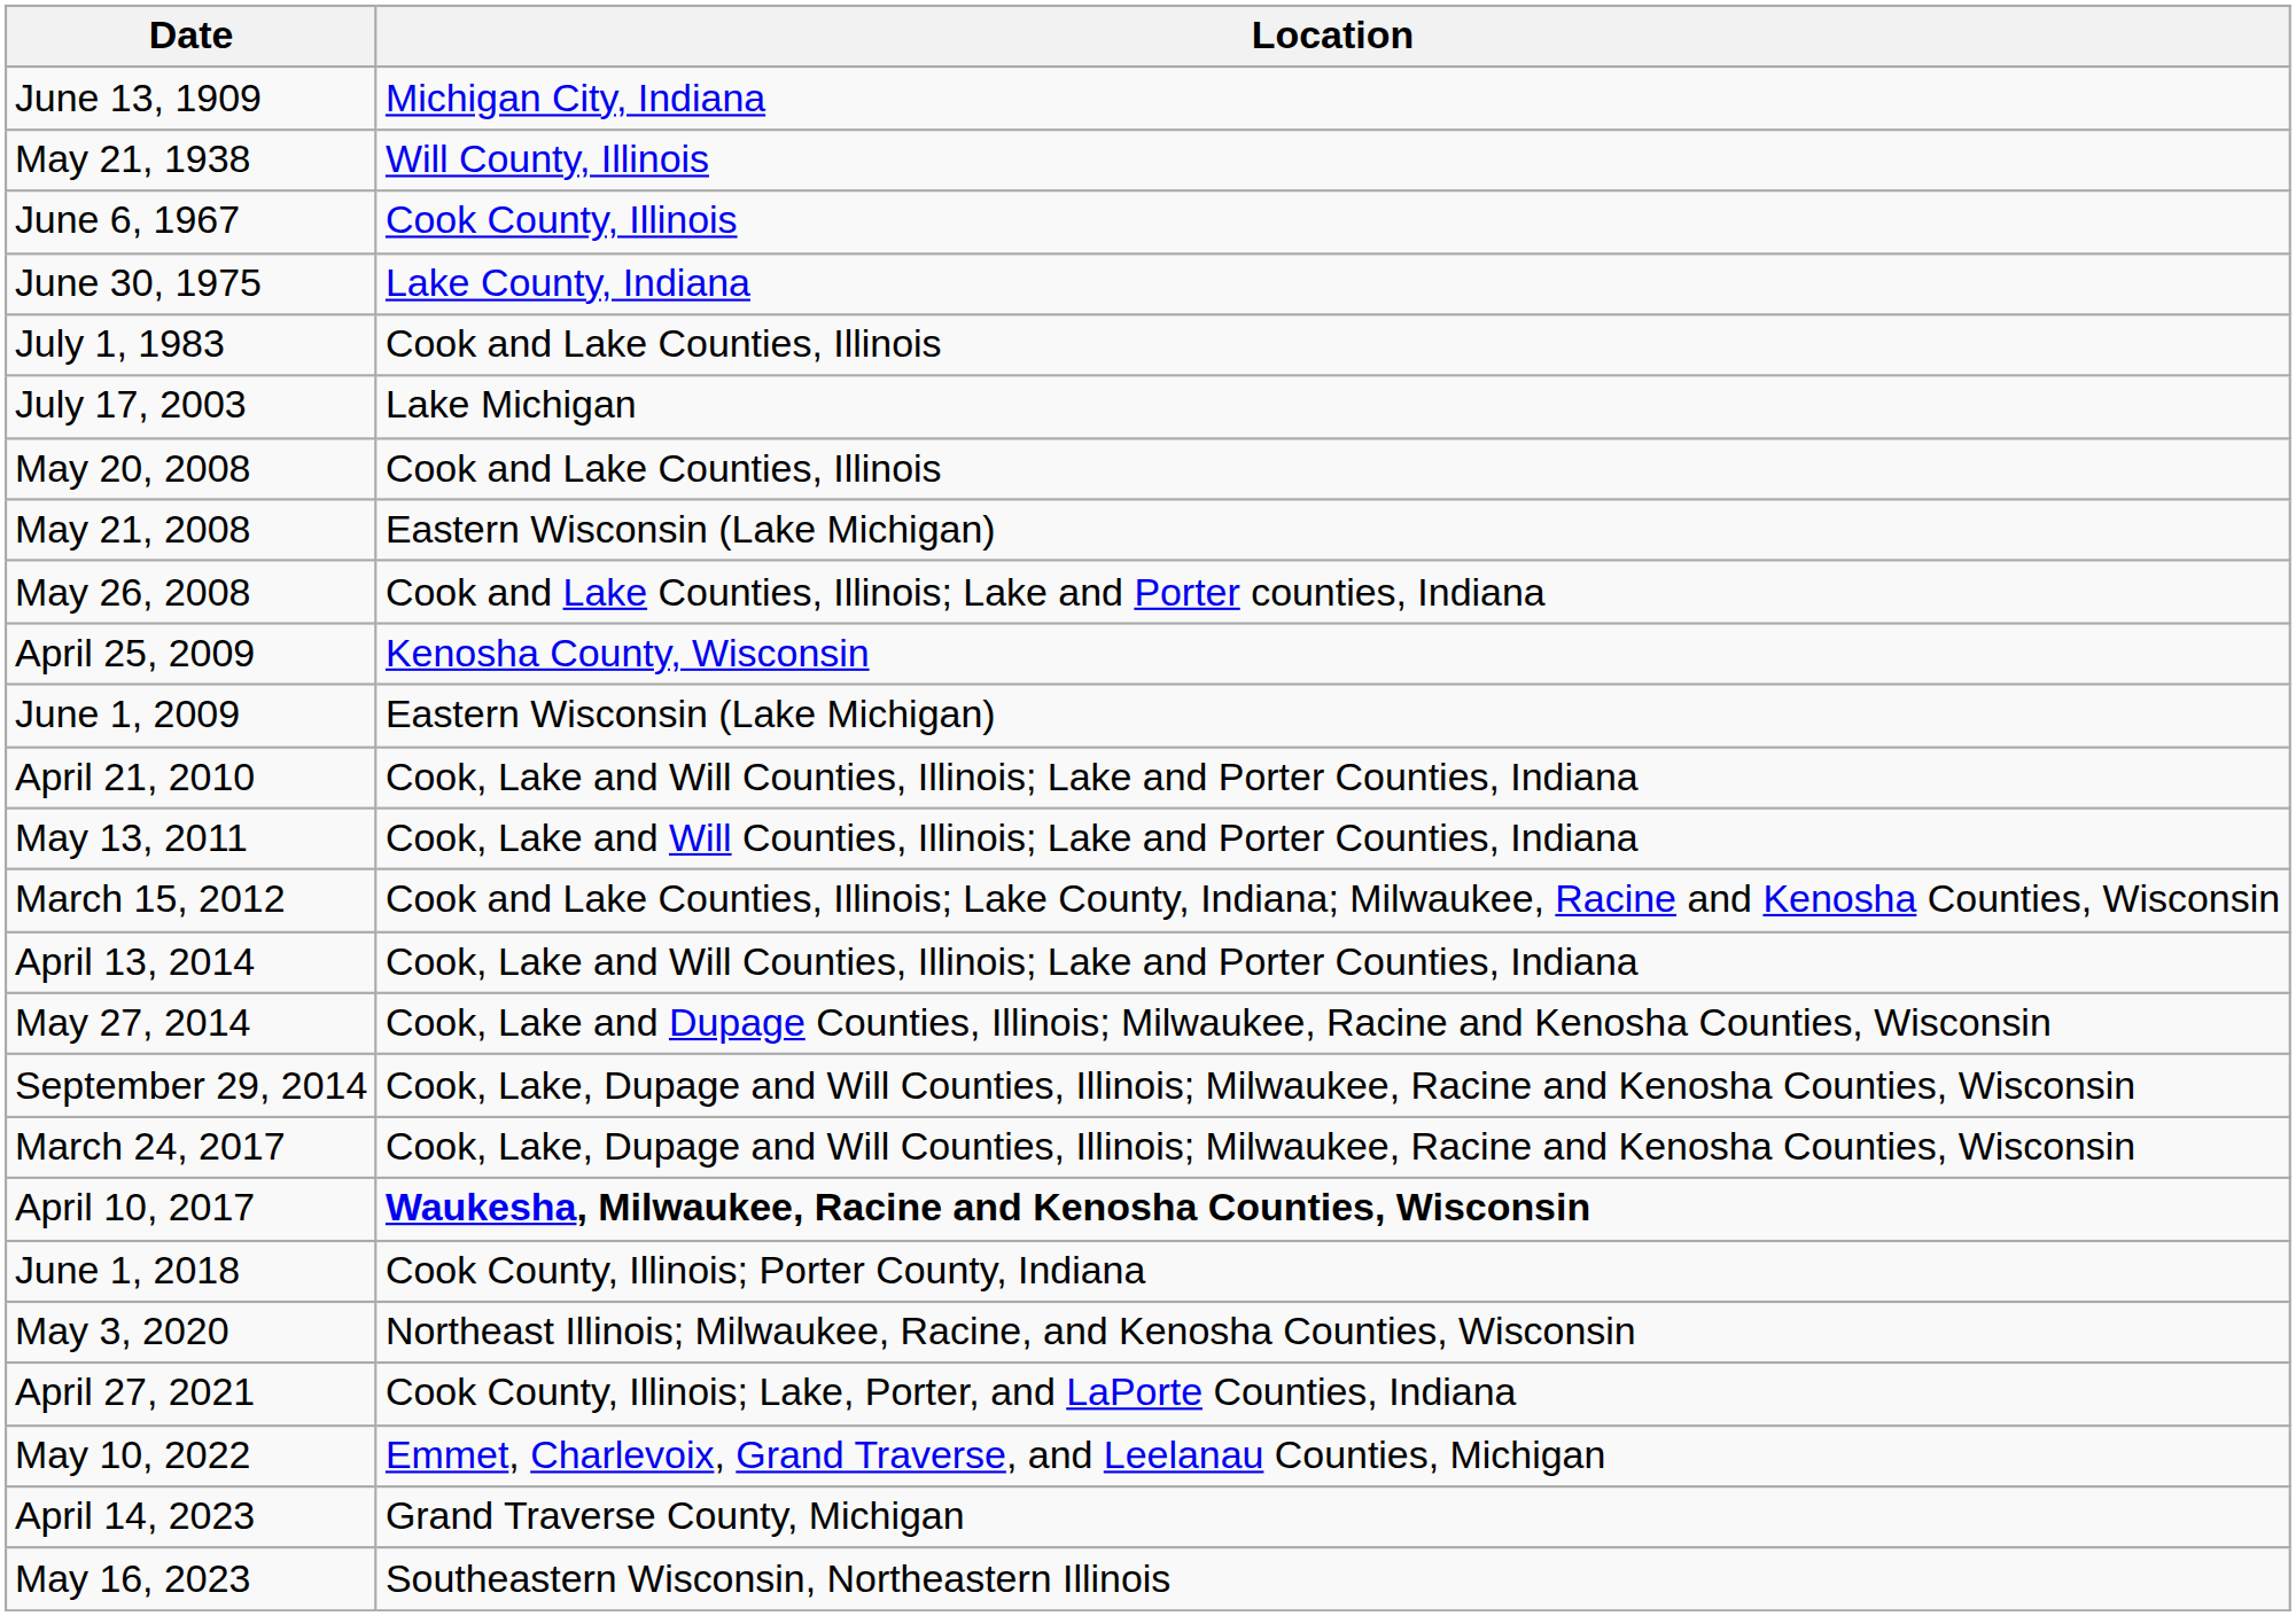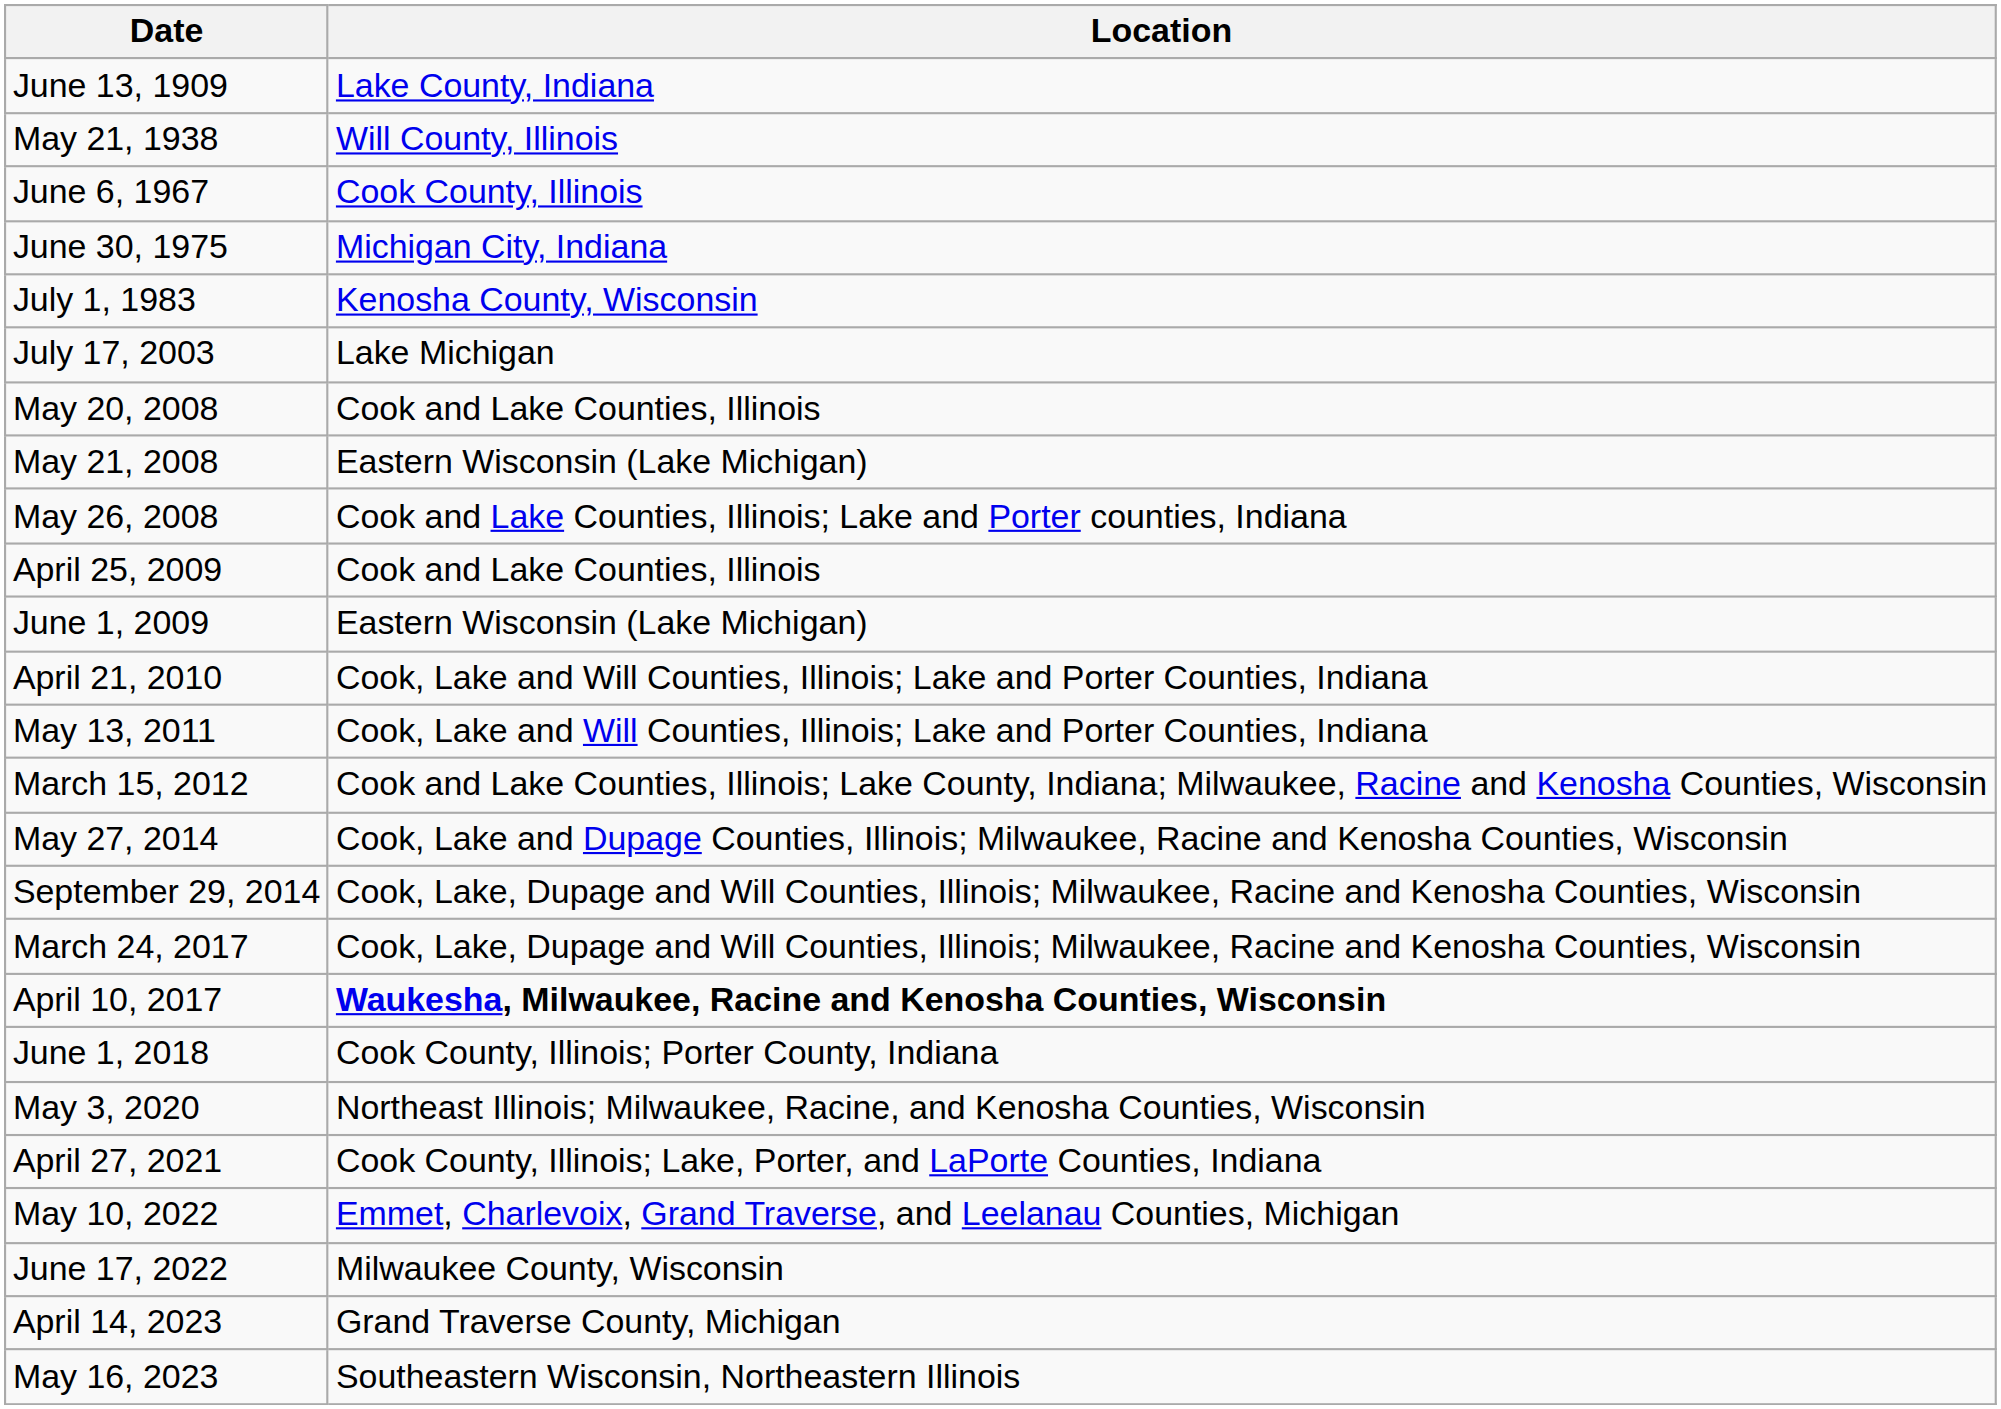June 13, 1909 | Location: Michigan City, Indiana -> Lake County, Indiana
June 30, 1975 | Location: Lake County, Indiana -> Michigan City, Indiana
July 1, 1983 | Location: Cook and Lake Counties, Illinois -> Kenosha County, Wisconsin
April 25, 2009 | Location: Kenosha County, Wisconsin -> Cook and Lake Counties, Illinois
- row: April 13, 2014 | Cook, Lake and Will Counties, Illinois; Lake and Porter Counties, Indiana
+ row: June 17, 2022 | Milwaukee County, Wisconsin
